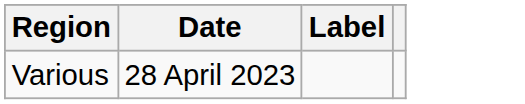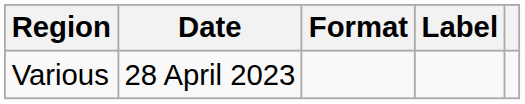+ column: Format
